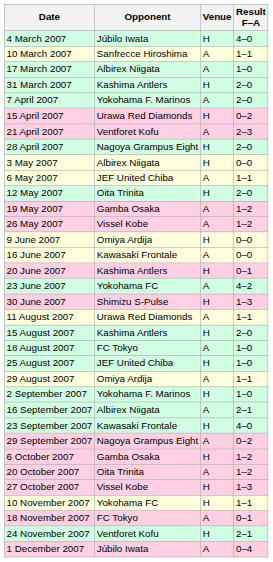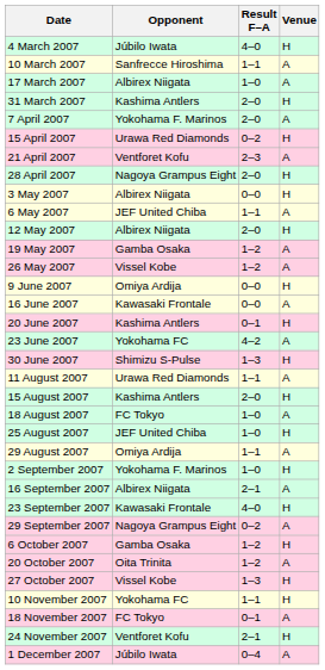columns swapped: Venue <-> Result F–A
12 May 2007 | Opponent: Oita Trinita -> Albirex Niigata
